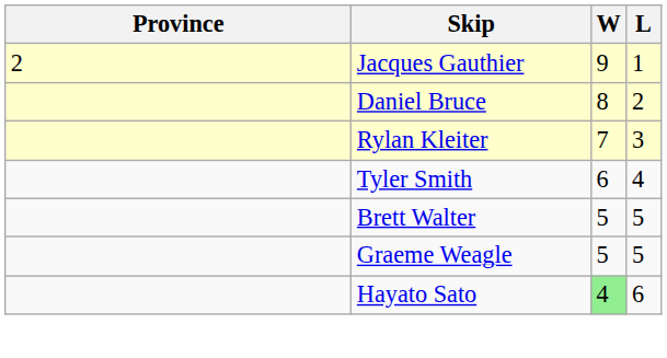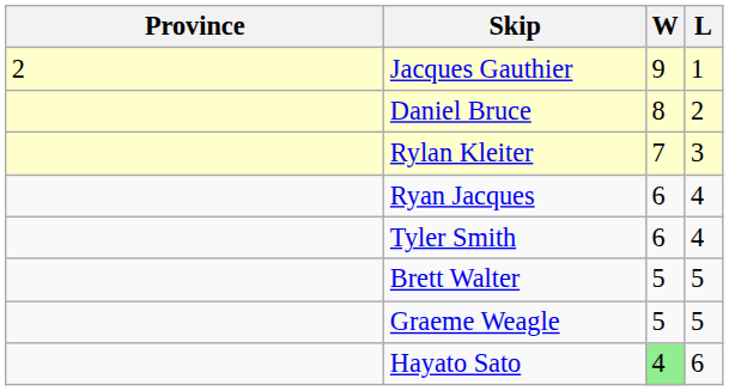+ row: Ryan Jacques | 6 | 4
